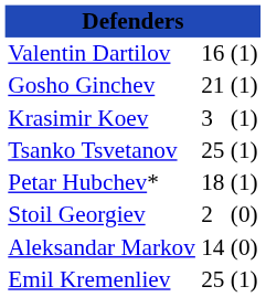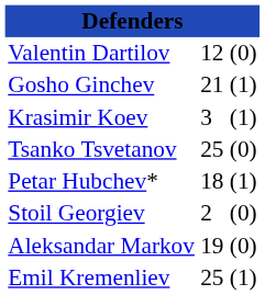Valentin Dartilov | column 2: 16 -> 12
Valentin Dartilov | column 3: (1) -> (0)
Tsanko Tsvetanov | column 3: (1) -> (0)
Aleksandar Markov | column 2: 14 -> 19
